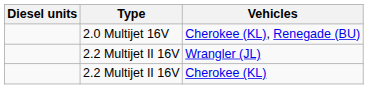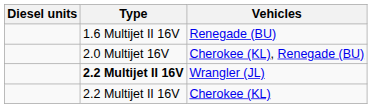+ row: 1.6 Multijet II 16V | Renegade (BU)
Wrangler (JL) | Type: normal -> bold
